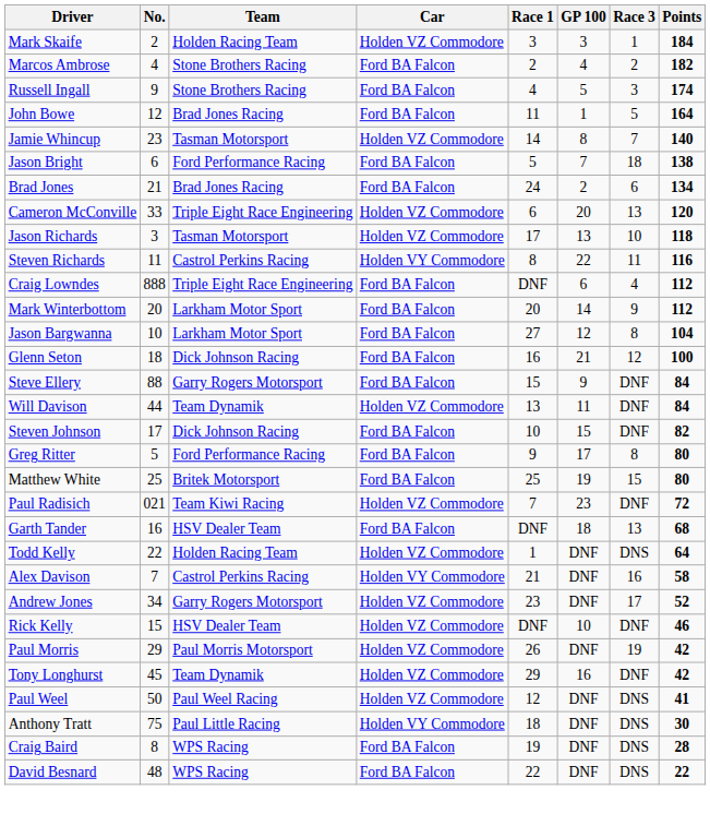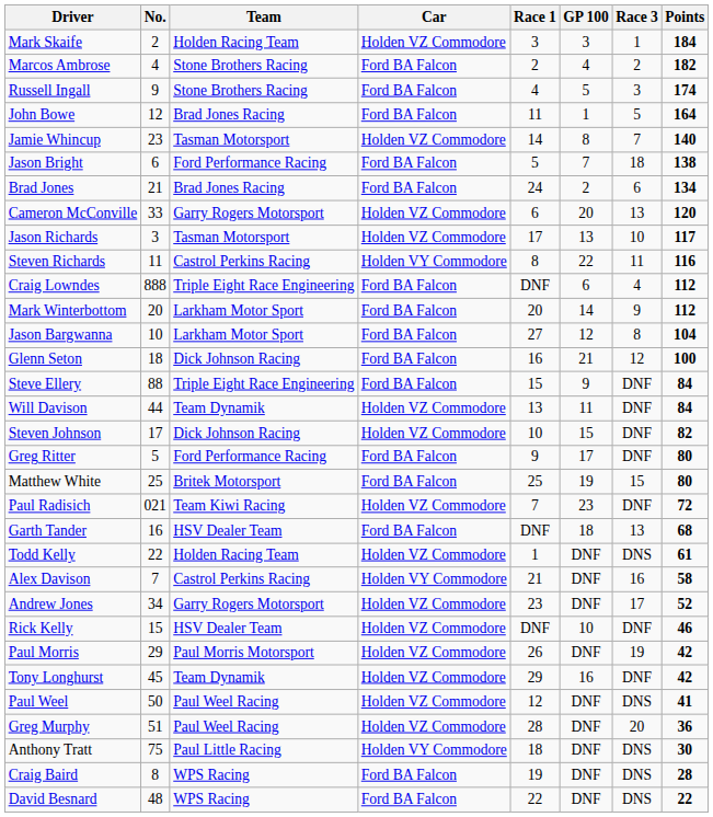Cameron McConville | Team: Triple Eight Race Engineering -> Garry Rogers Motorsport
Jason Richards | Points: 118 -> 117
Steve Ellery | Team: Garry Rogers Motorsport -> Triple Eight Race Engineering
Steven Johnson | Car: Ford BA Falcon -> Holden VZ Commodore
Greg Ritter | Race 3: 8 -> DNF
Todd Kelly | Points: 64 -> 61
+ row: Greg Murphy | 51 | Paul Weel Racing | Holden VZ Commodore | 28 | DNF | 20 | 36
